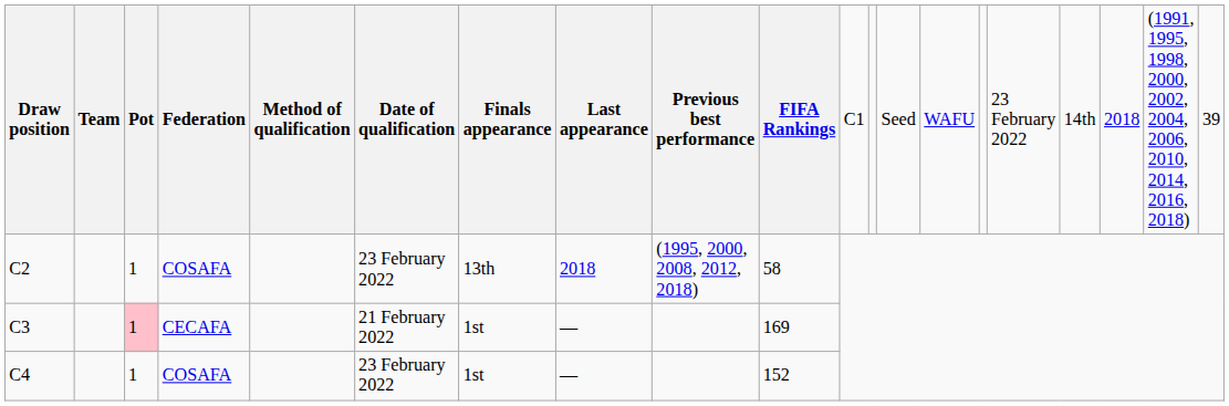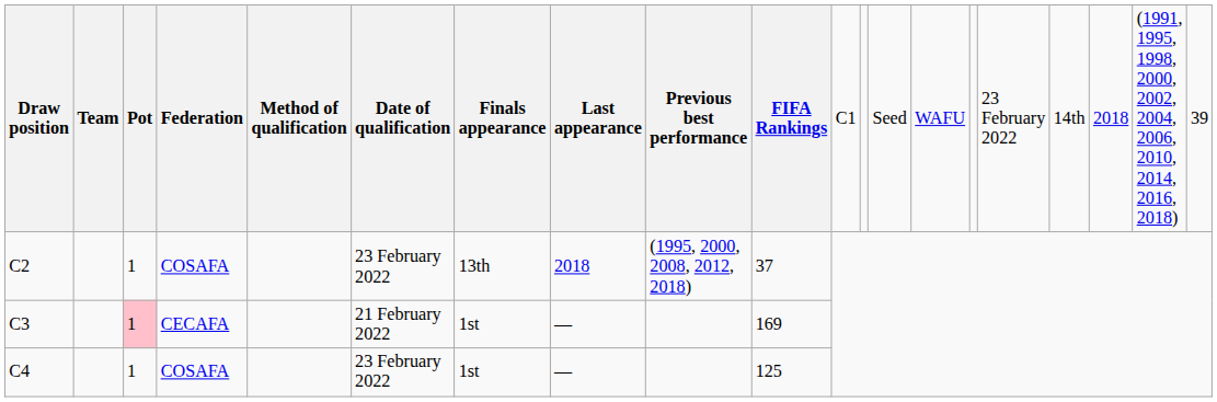C2 | FIFA Rankings: 58 -> 37
C4 | FIFA Rankings: 152 -> 125
